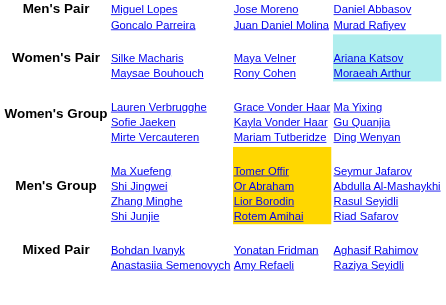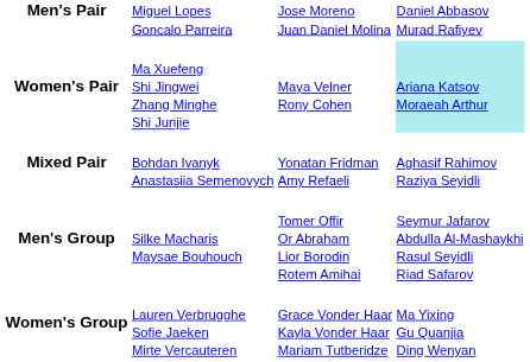Women's Pair | column 2: Silke Macharis Maysae Bouhouch -> Ma Xuefeng Shi Jingwei Zhang Minghe Shi Junjie
rows swapped: Mixed Pair <-> Women's Group
Men's Group | column 2: Ma Xuefeng Shi Jingwei Zhang Minghe Shi Junjie -> Silke Macharis Maysae Bouhouch
Men's Group | column 3: gold background -> no background
